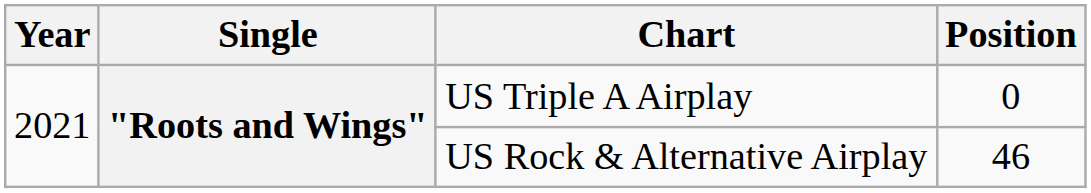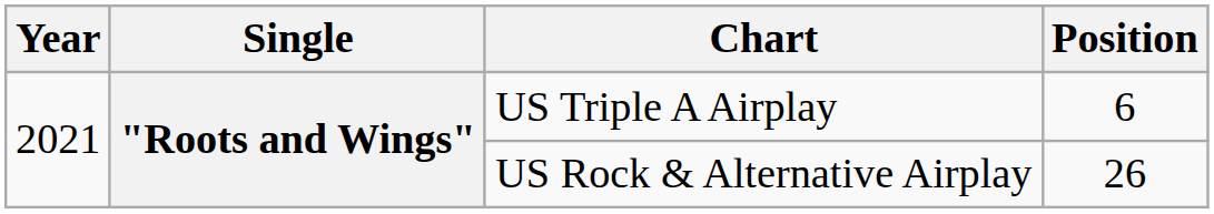US Triple A Airplay | Position: 0 -> 6
US Rock & Alternative Airplay | Position: 46 -> 26
